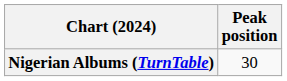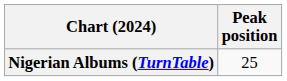Nigerian Albums (TurnTable) | Peak position: 30 -> 25
